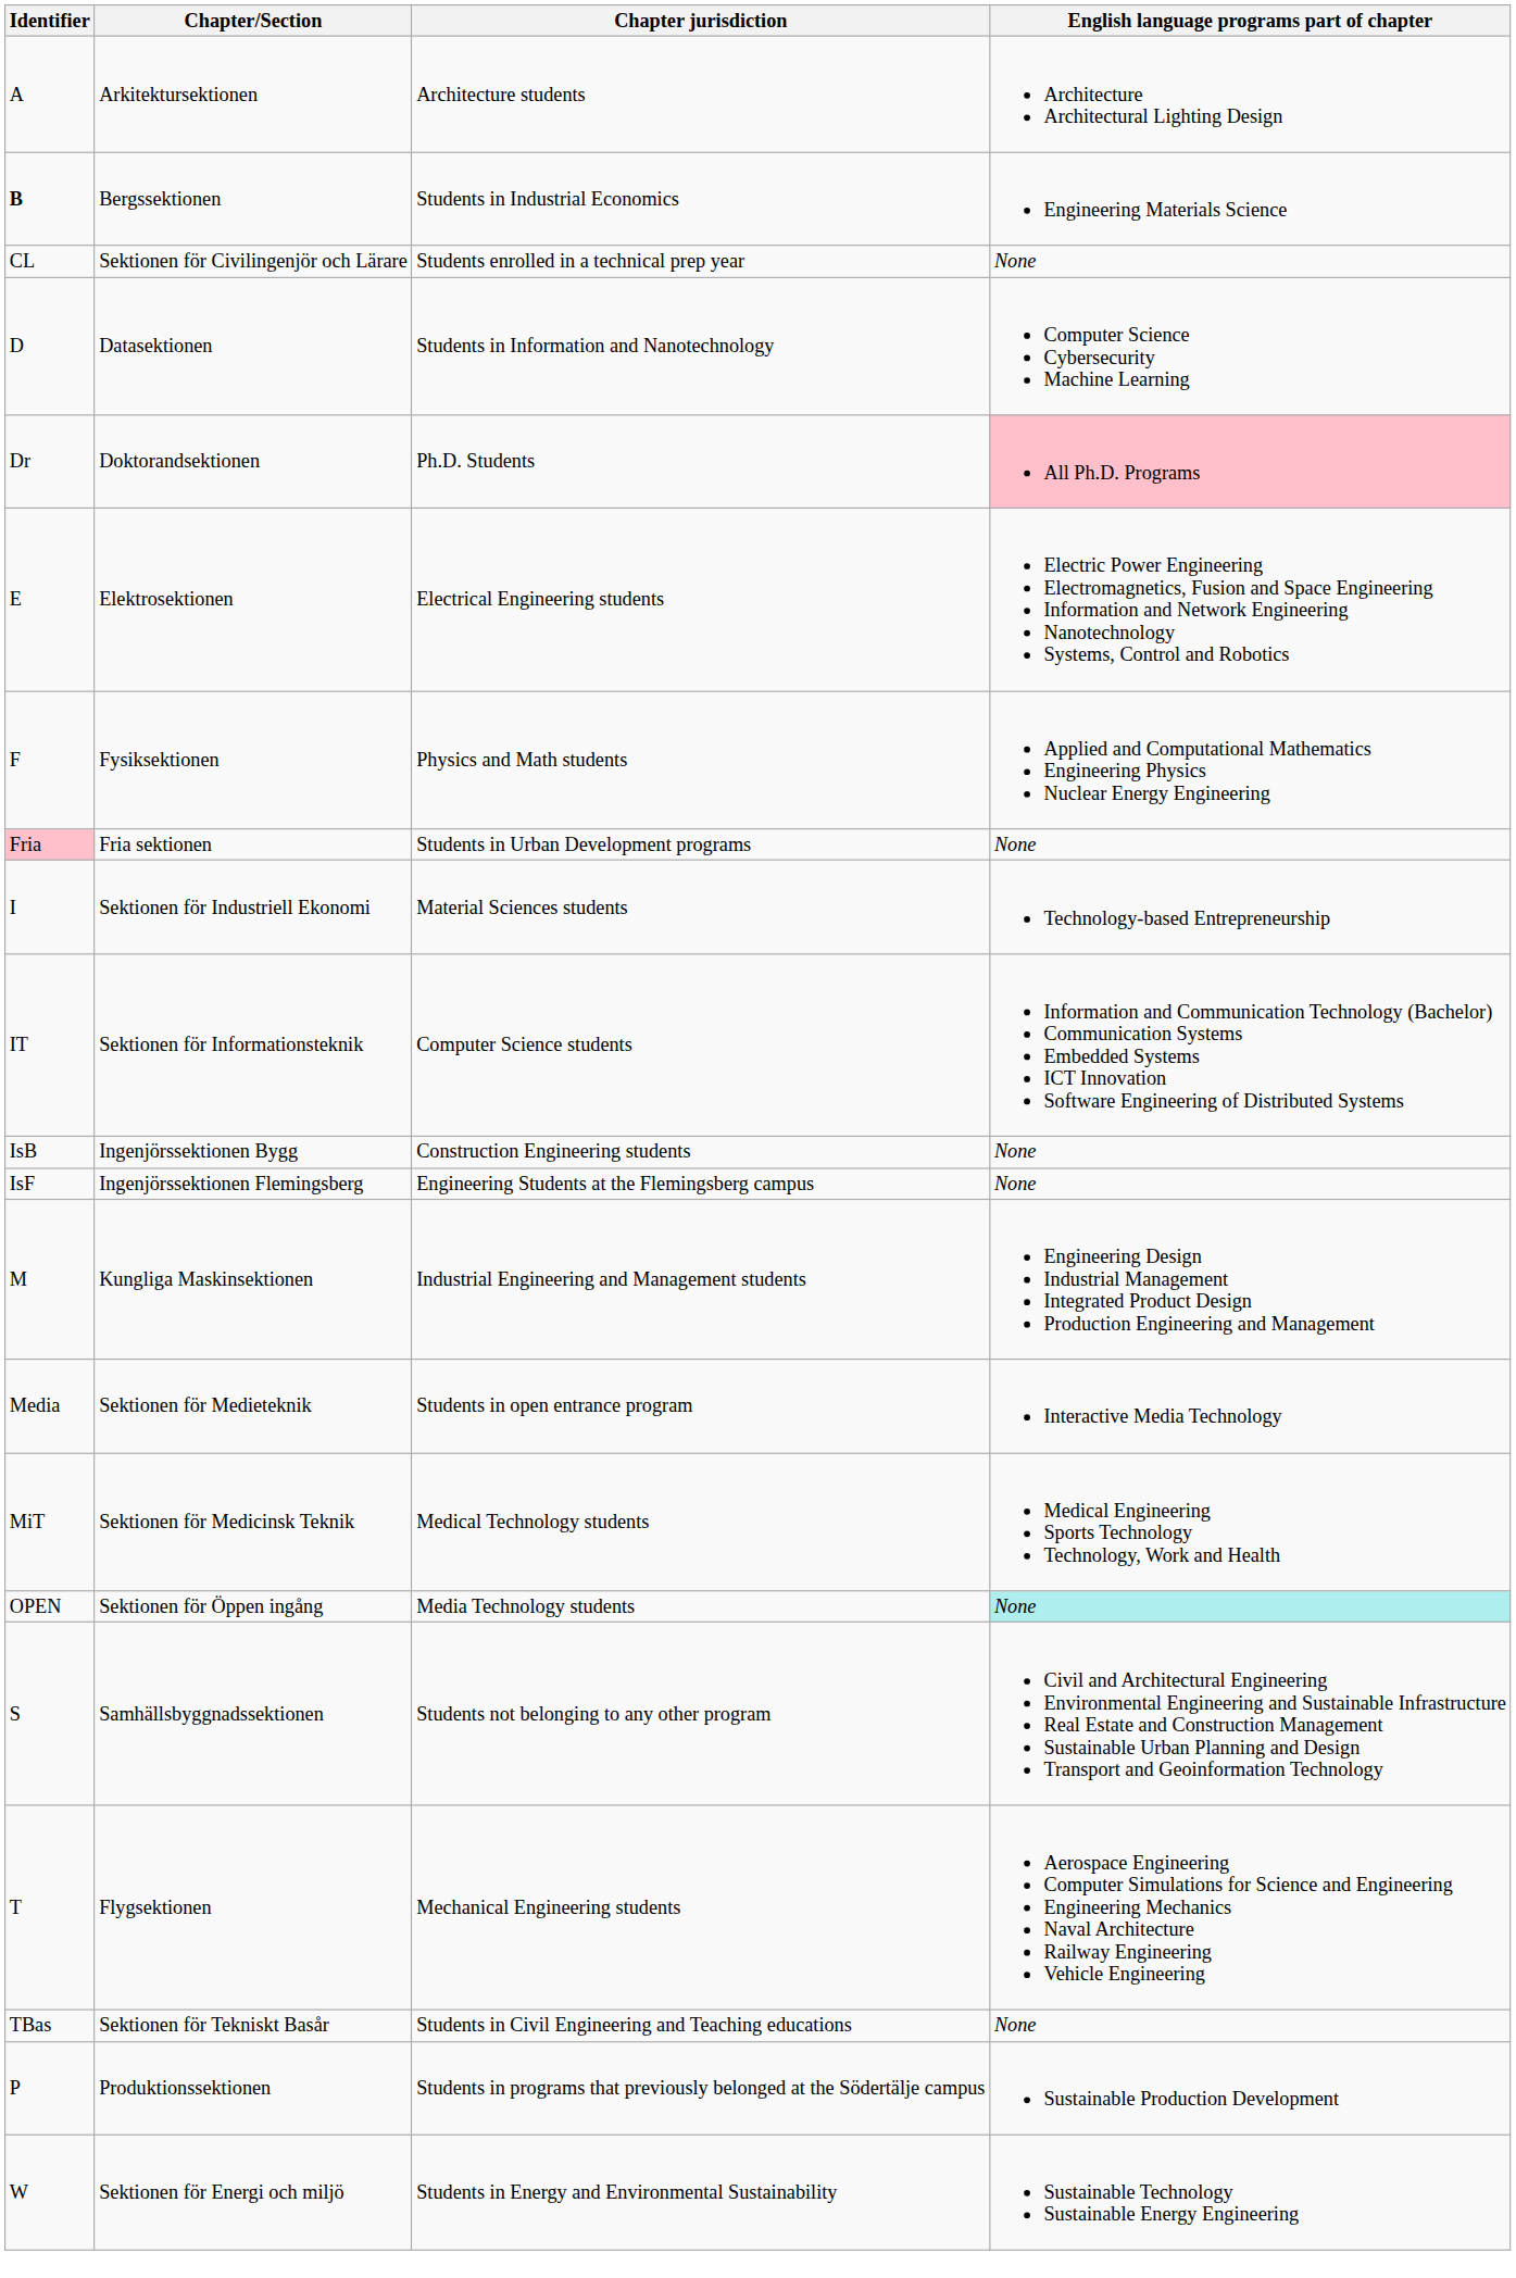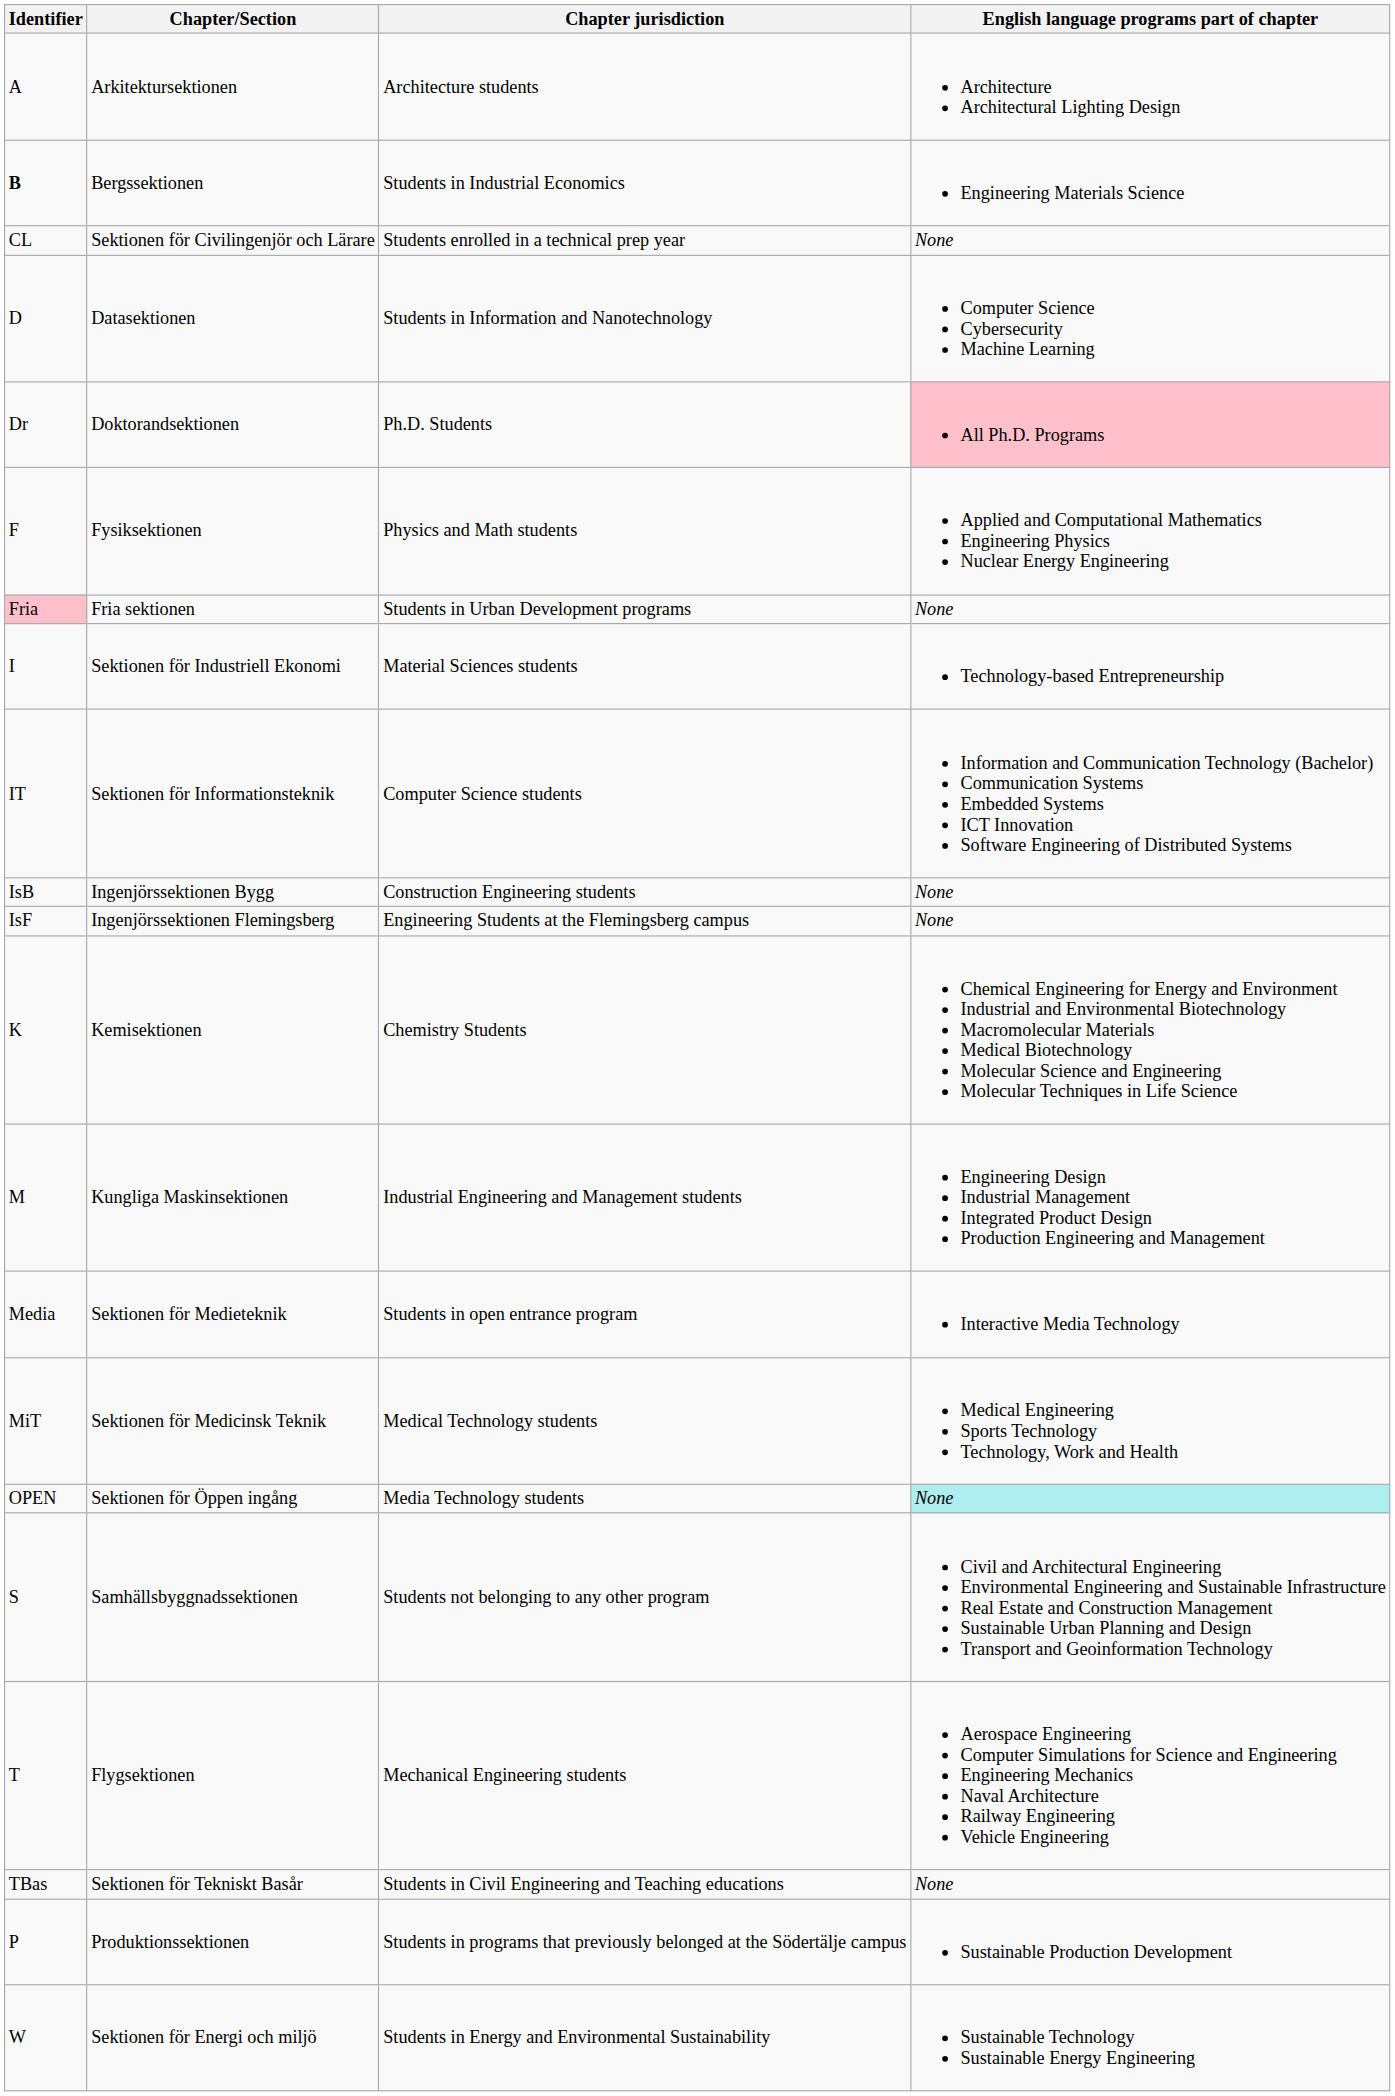- row: E | Elektrosektionen | Electrical Engineering students | Electric Power Engineering Electromagnetics, Fusion and Space Engineering Information and Network Engineering Nanotechnology Systems, Control and Robotics
+ row: K | Kemisektionen | Chemistry Students | Chemical Engineering for Energy and Environment Industrial and Environmental Biotechnology Macromolecular Materials Medical Biotechnology Molecular Science and Engineering Molecular Techniques in Life Science
